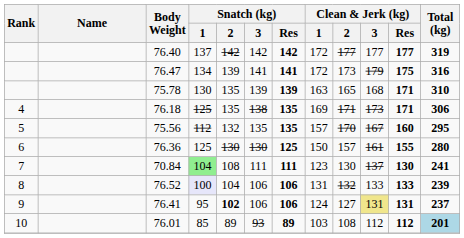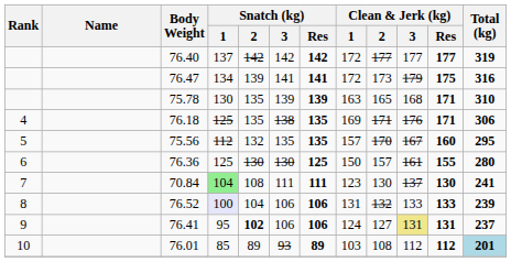76.18 | Clean & Jerk (kg) / 3: 173 -> 176
